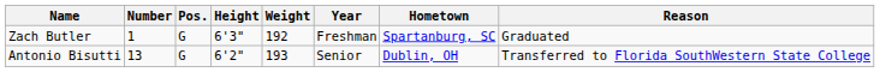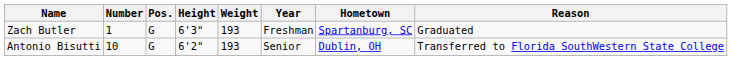Zach Butler | Weight: 192 -> 193
Antonio Bisutti | Number: 13 -> 10
